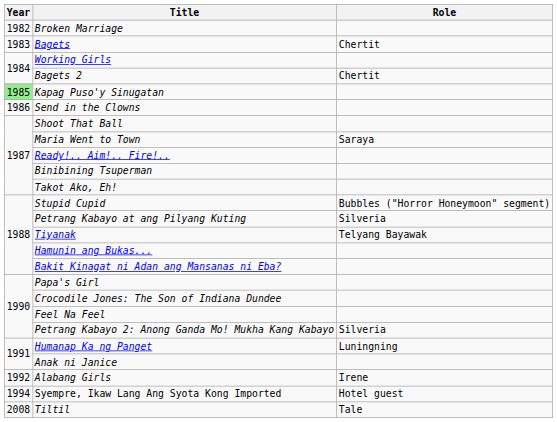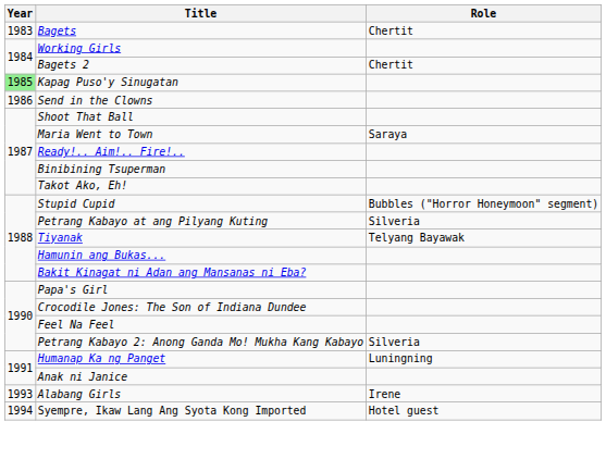- row: 1982 | Broken Marriage
Alabang Girls | Year: 1992 -> 1993
- row: 2008 | Tiltil | Tale
